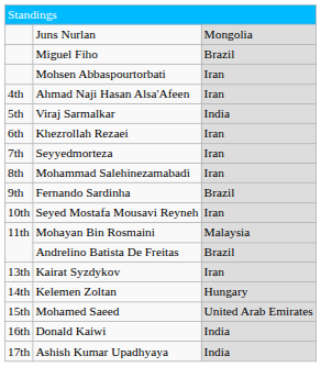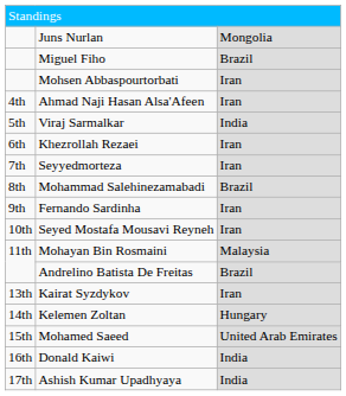Mohammad Salehinezamabadi | column 3: Iran -> Brazil
Fernando Sardinha | column 3: Brazil -> Iran
